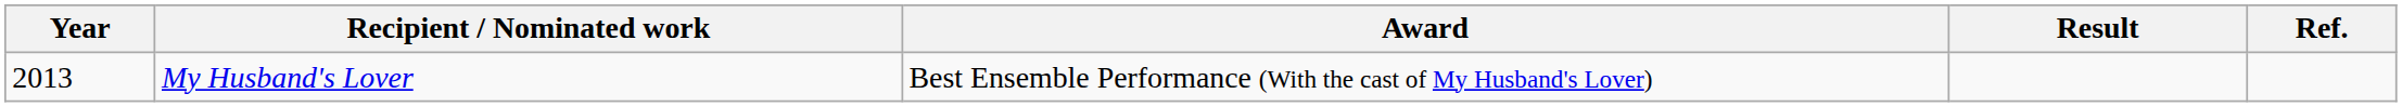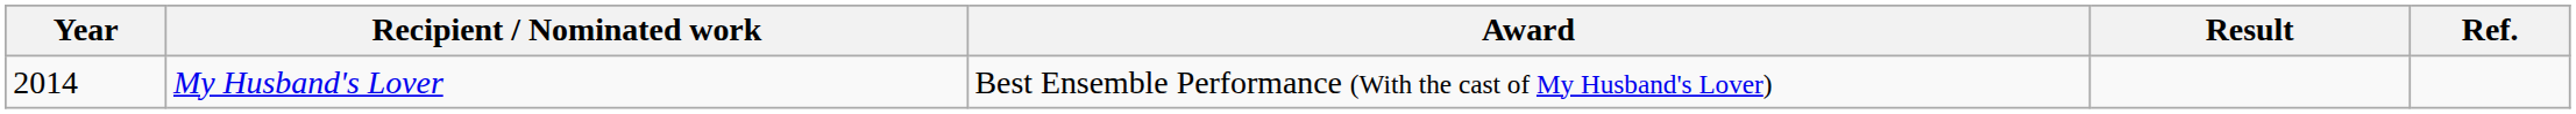My Husband's Lover | Year: 2013 -> 2014
